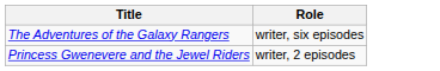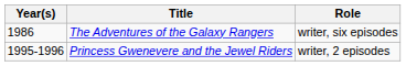+ column: Year(s) | 1986 | 1995-1996
